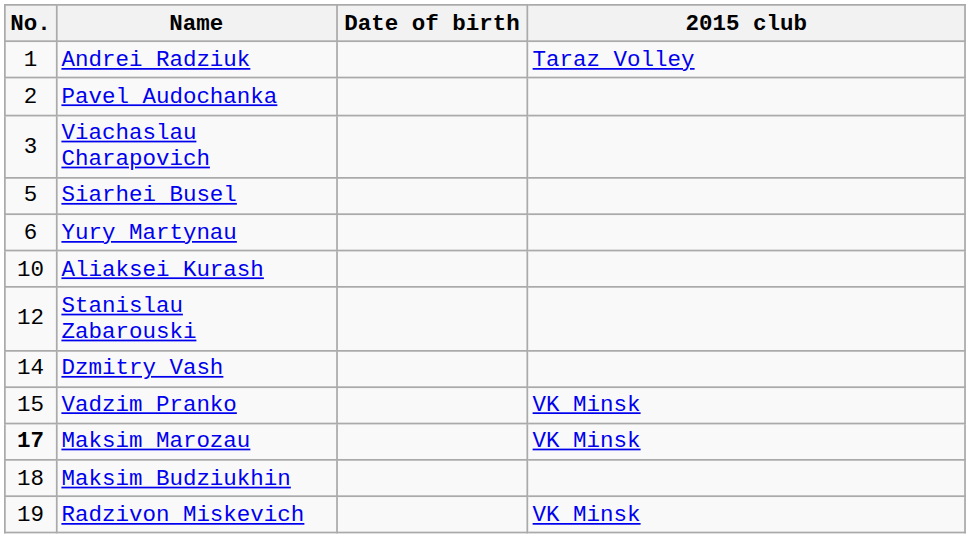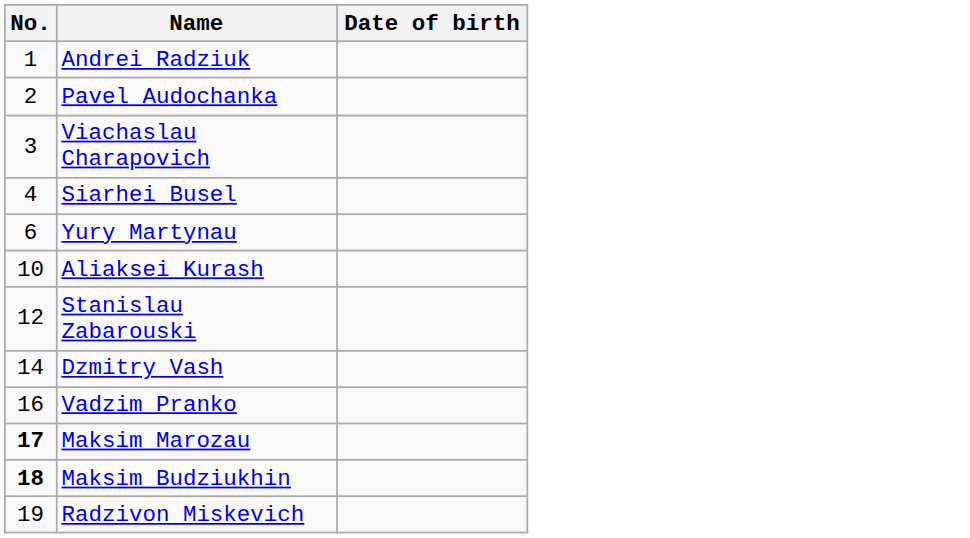- column: 2015 club | Taraz Volley | VK Minsk | VK Minsk | VK Minsk
Siarhei Busel | No.: 5 -> 4
Vadzim Pranko | No.: 15 -> 16
Maksim Budziukhin | No.: normal -> bold
